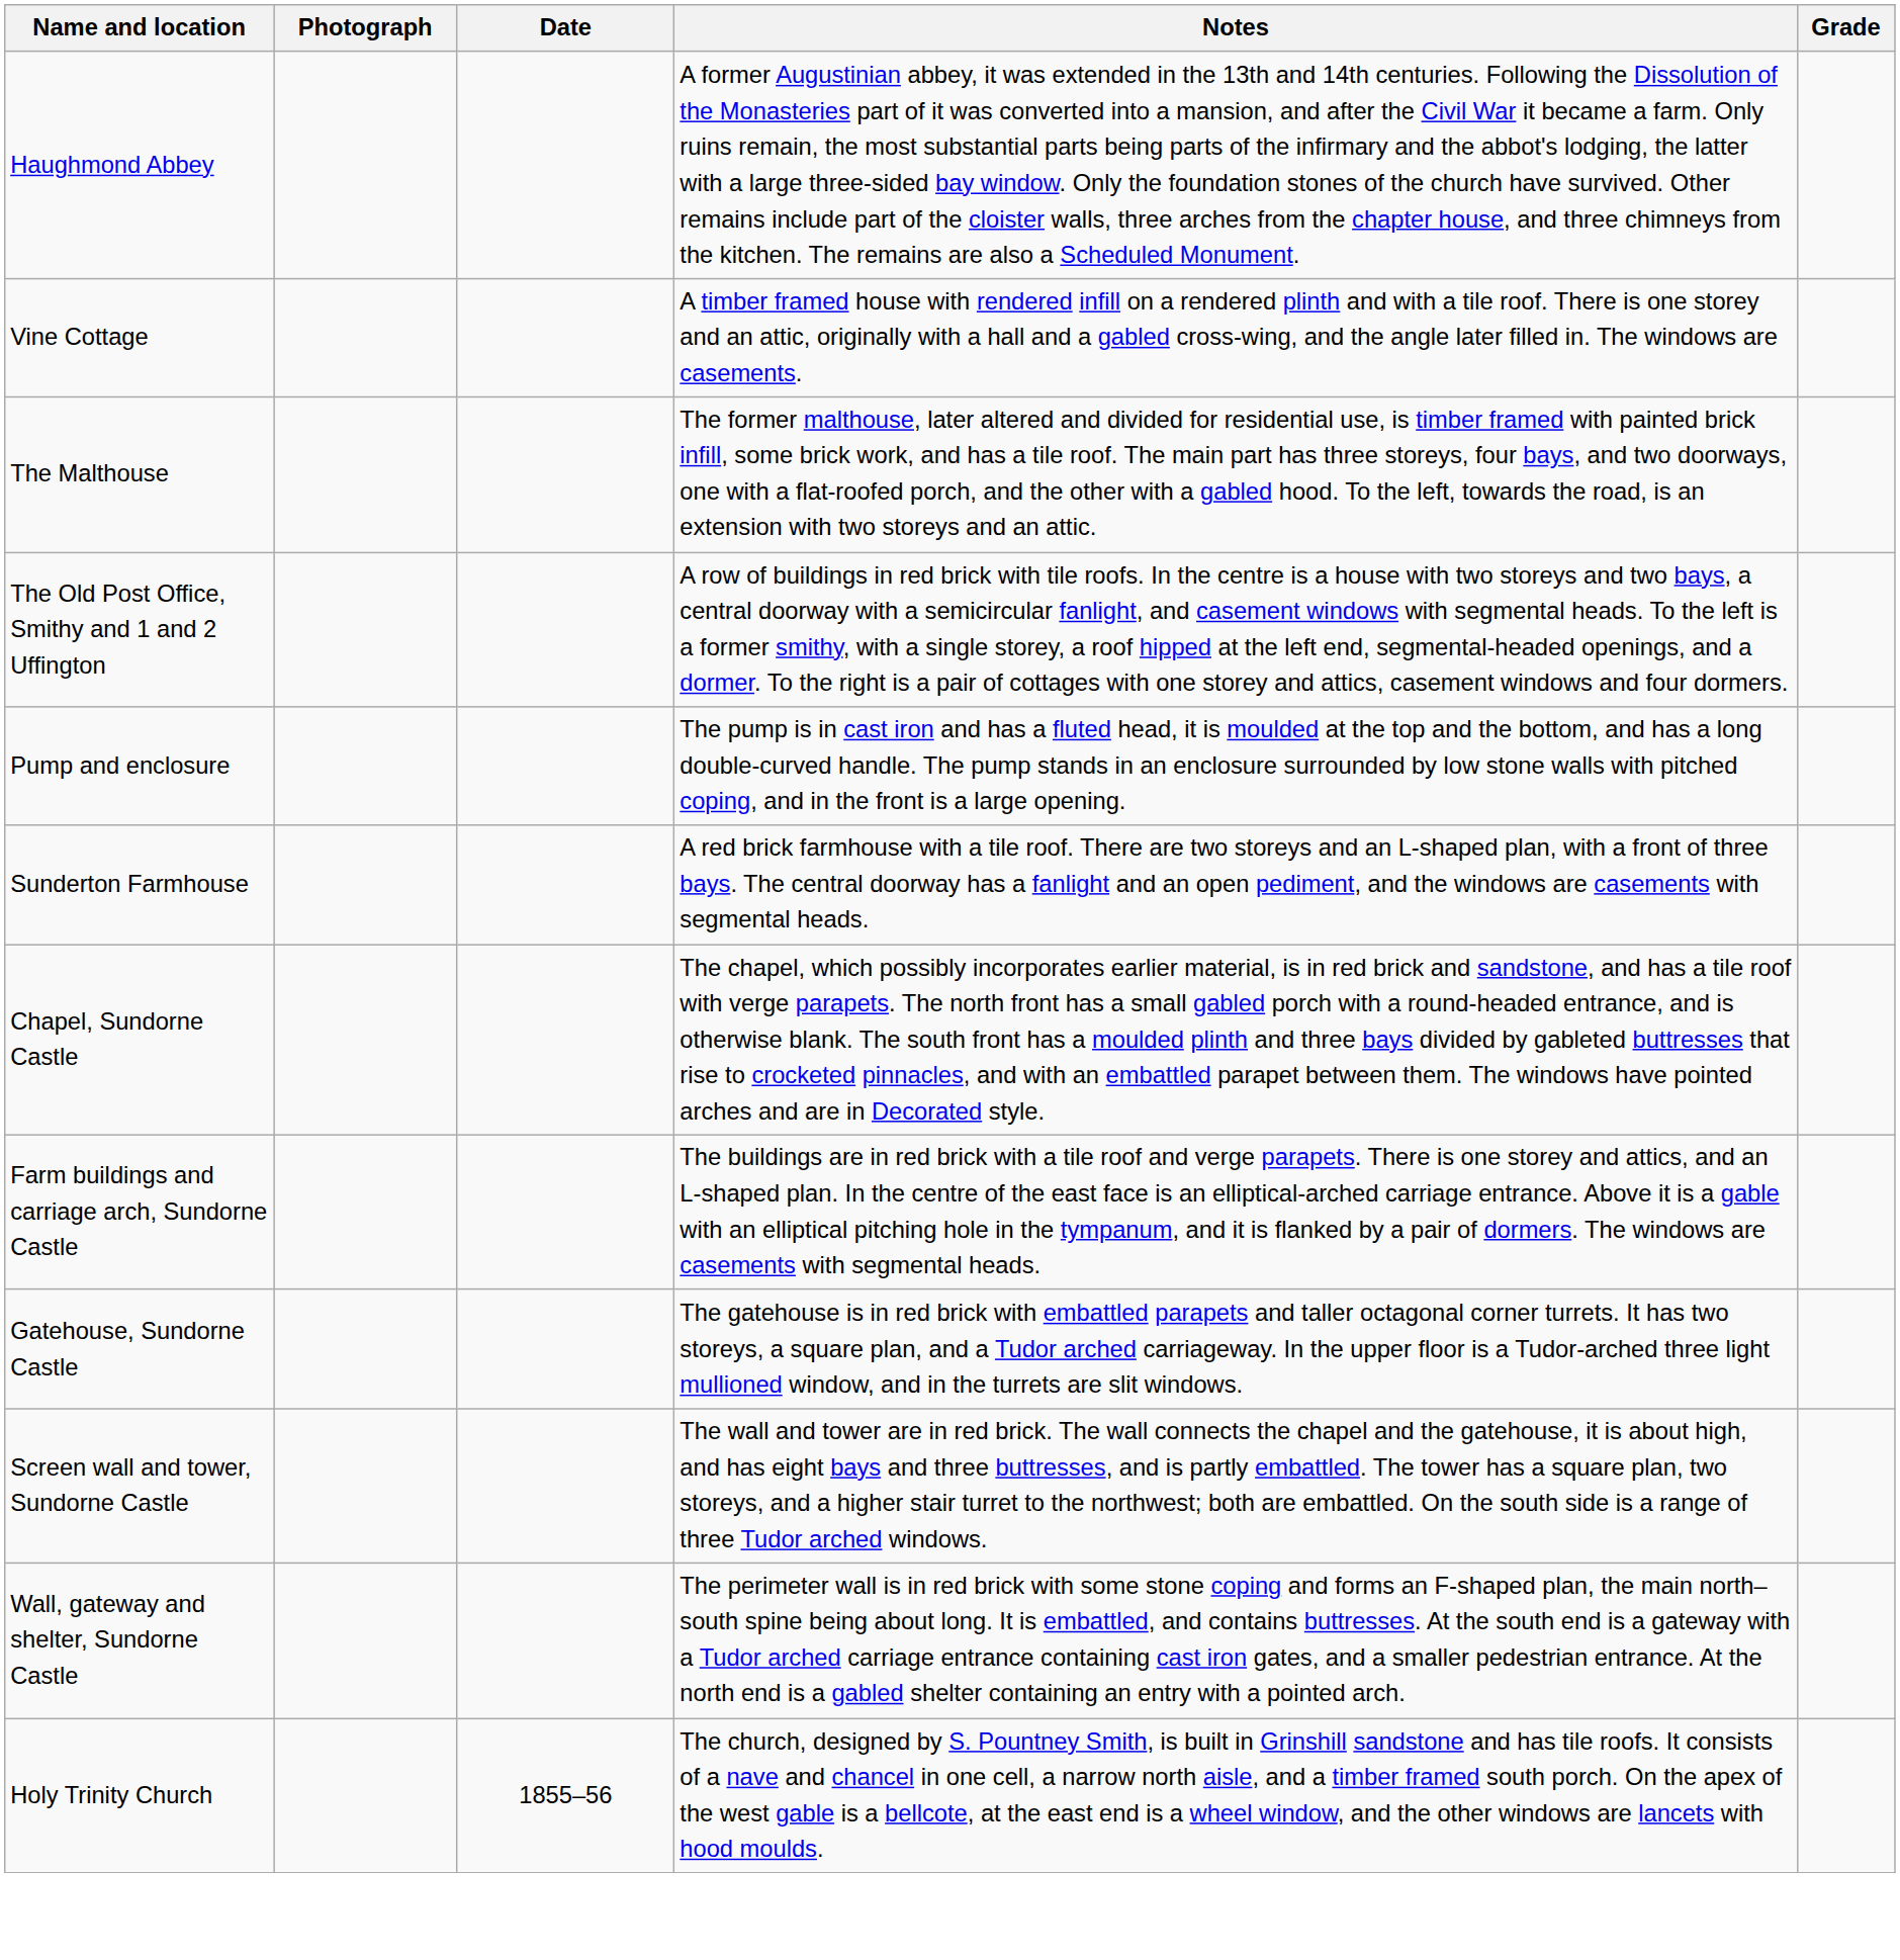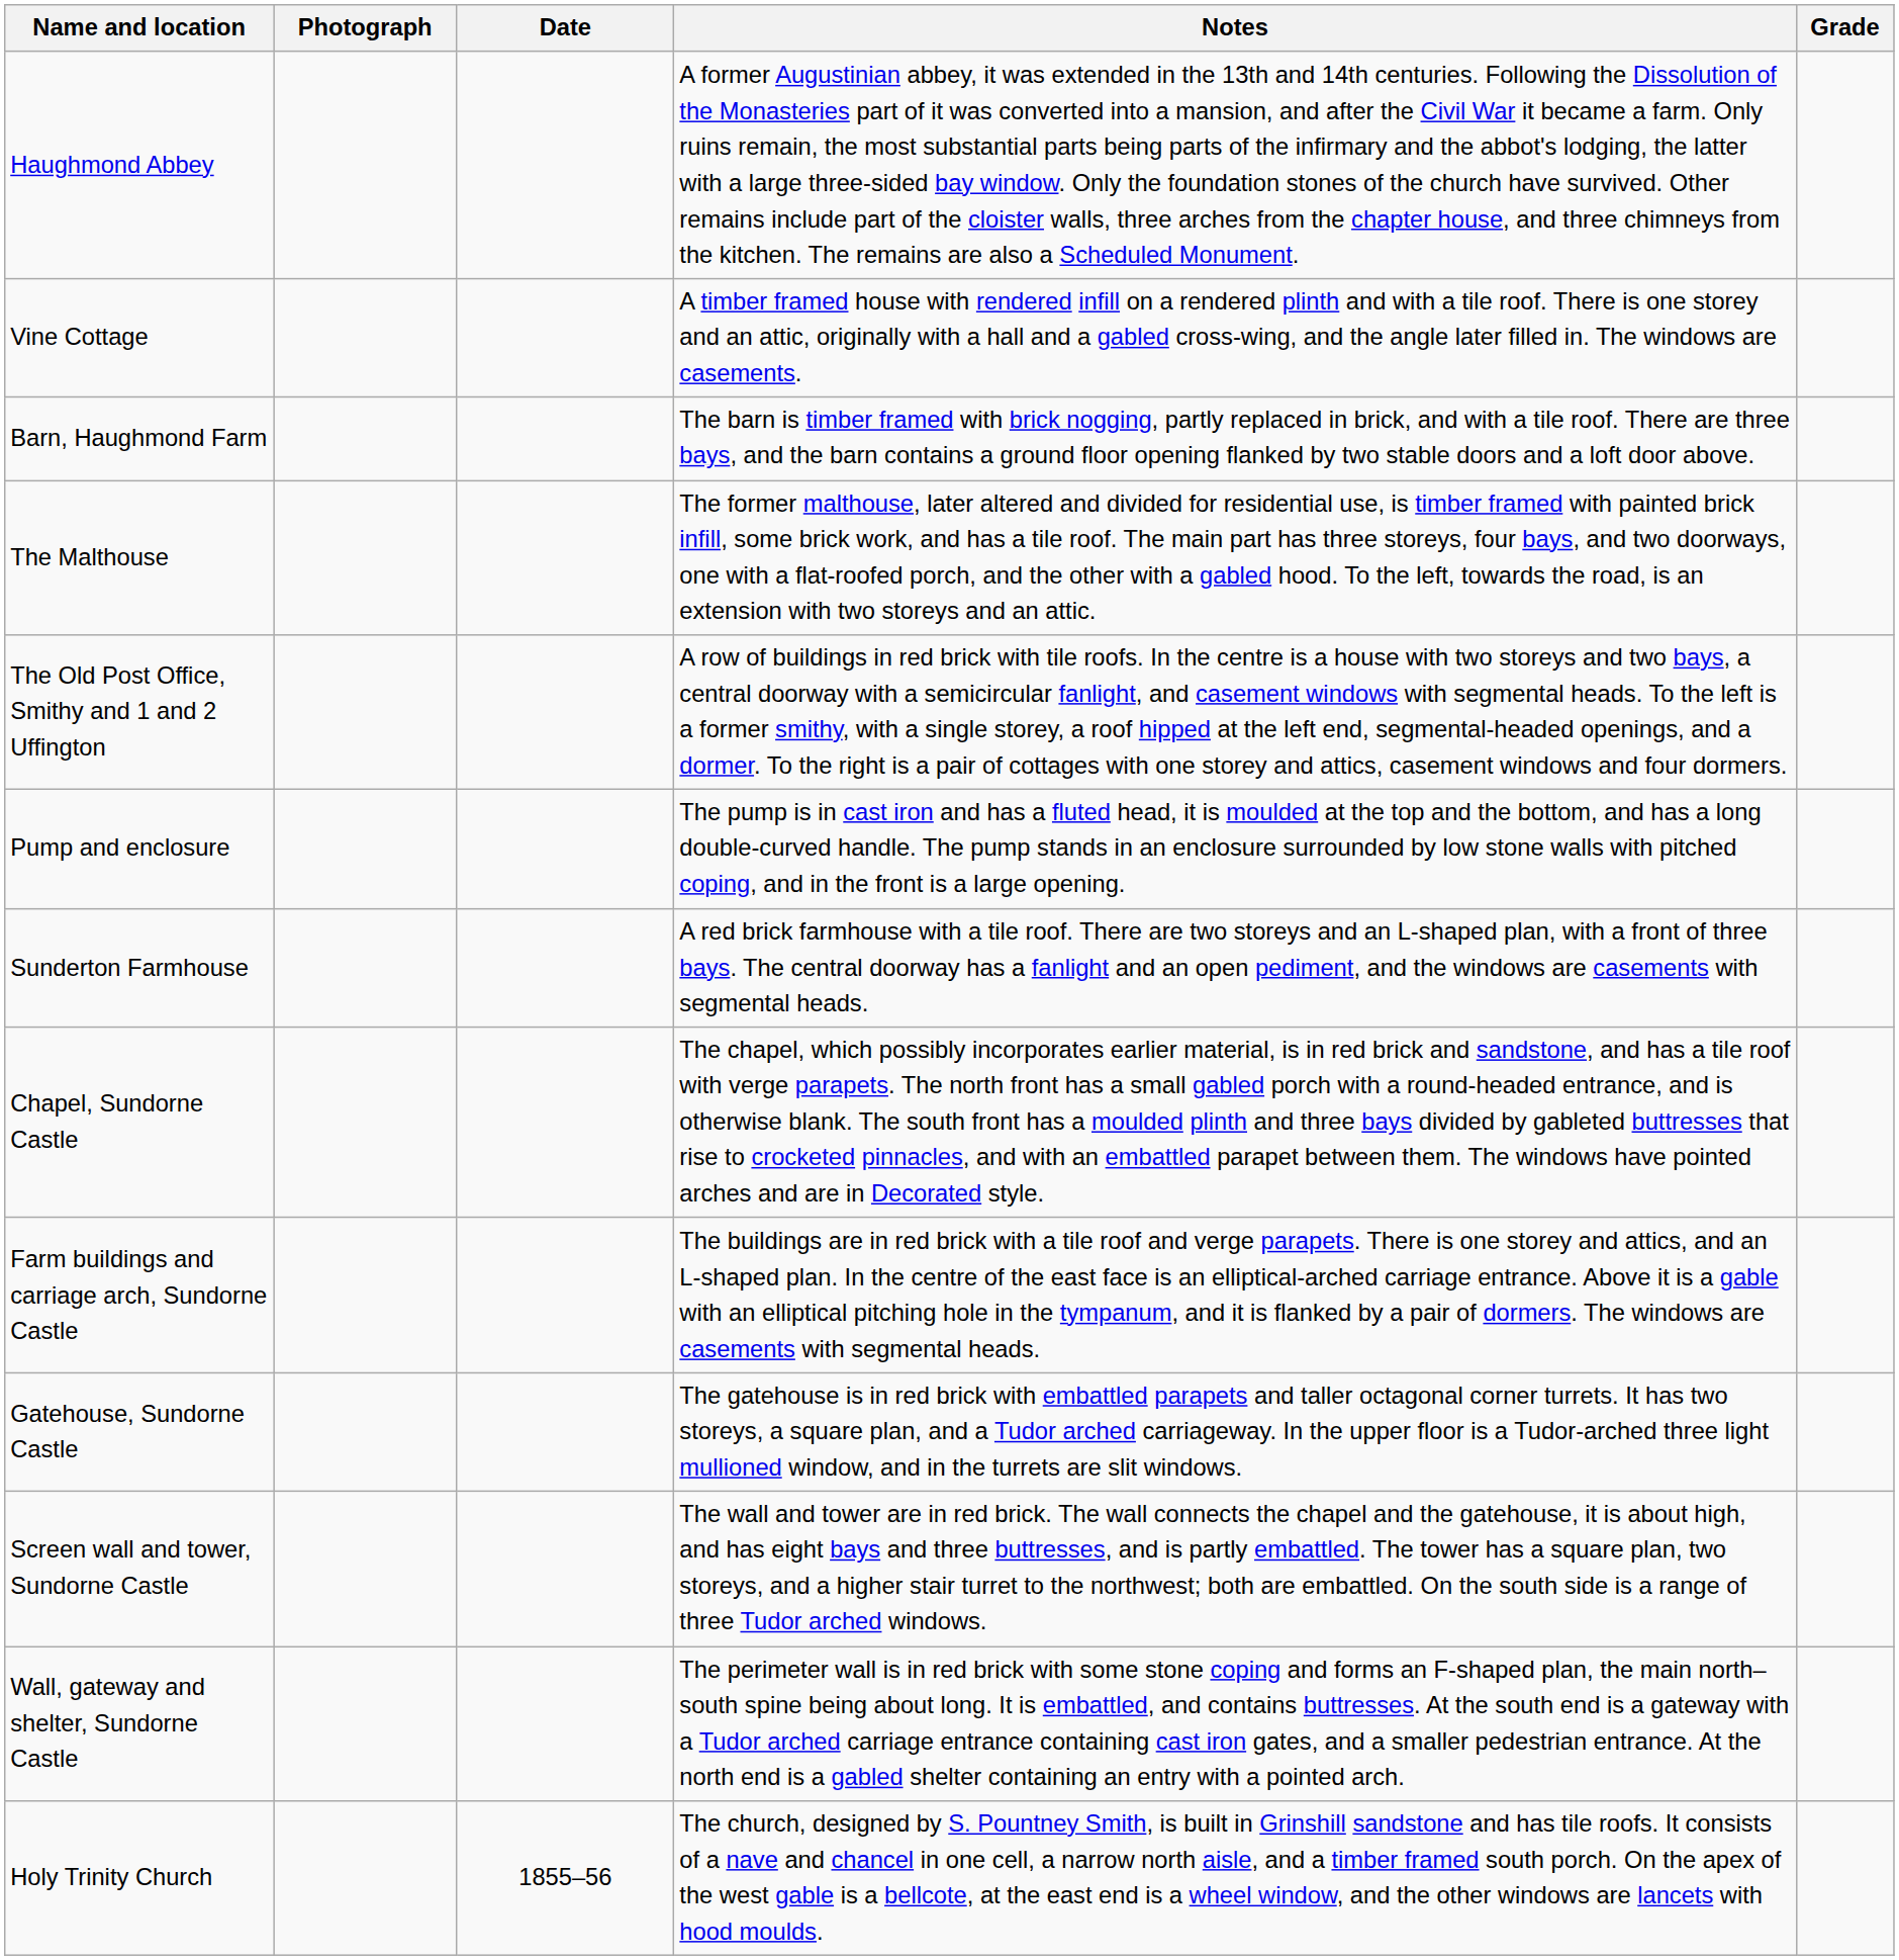+ row: Barn, Haughmond Farm | The barn is timber framed with brick nogging, partly replaced in brick, and with a tile roof. There are three bays, and the barn contains a ground floor opening flanked by two stable doors and a loft door above.
